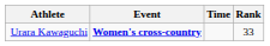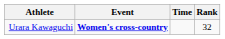Urara Kawaguchi | Rank: 33 -> 32
